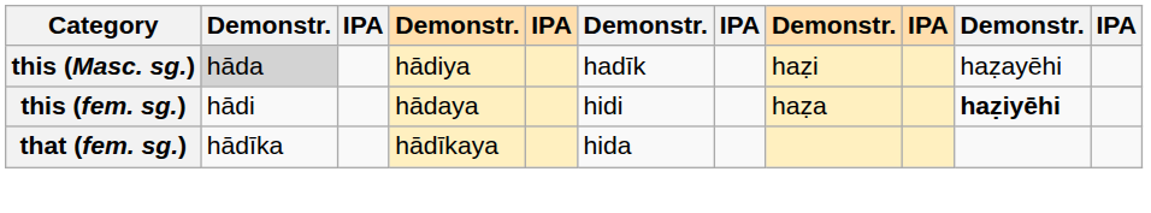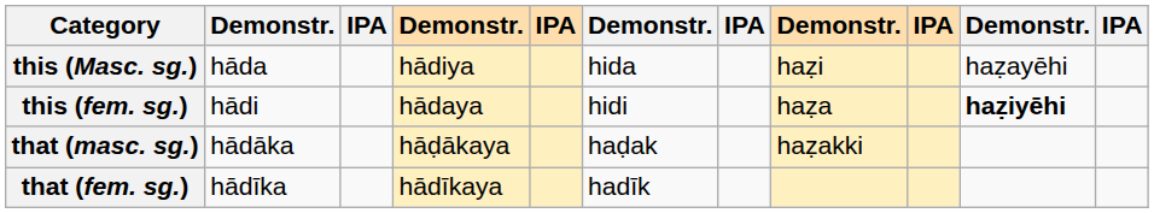this (Masc. sg.) | column 2: lightgrey background -> no background
this (Masc. sg.) | column 6: hadīk -> hida
+ row: that (masc. sg.) | hādāka | hāḍākaya | haḍak | haẓakki
that (fem. sg.) | column 6: hida -> hadīk
